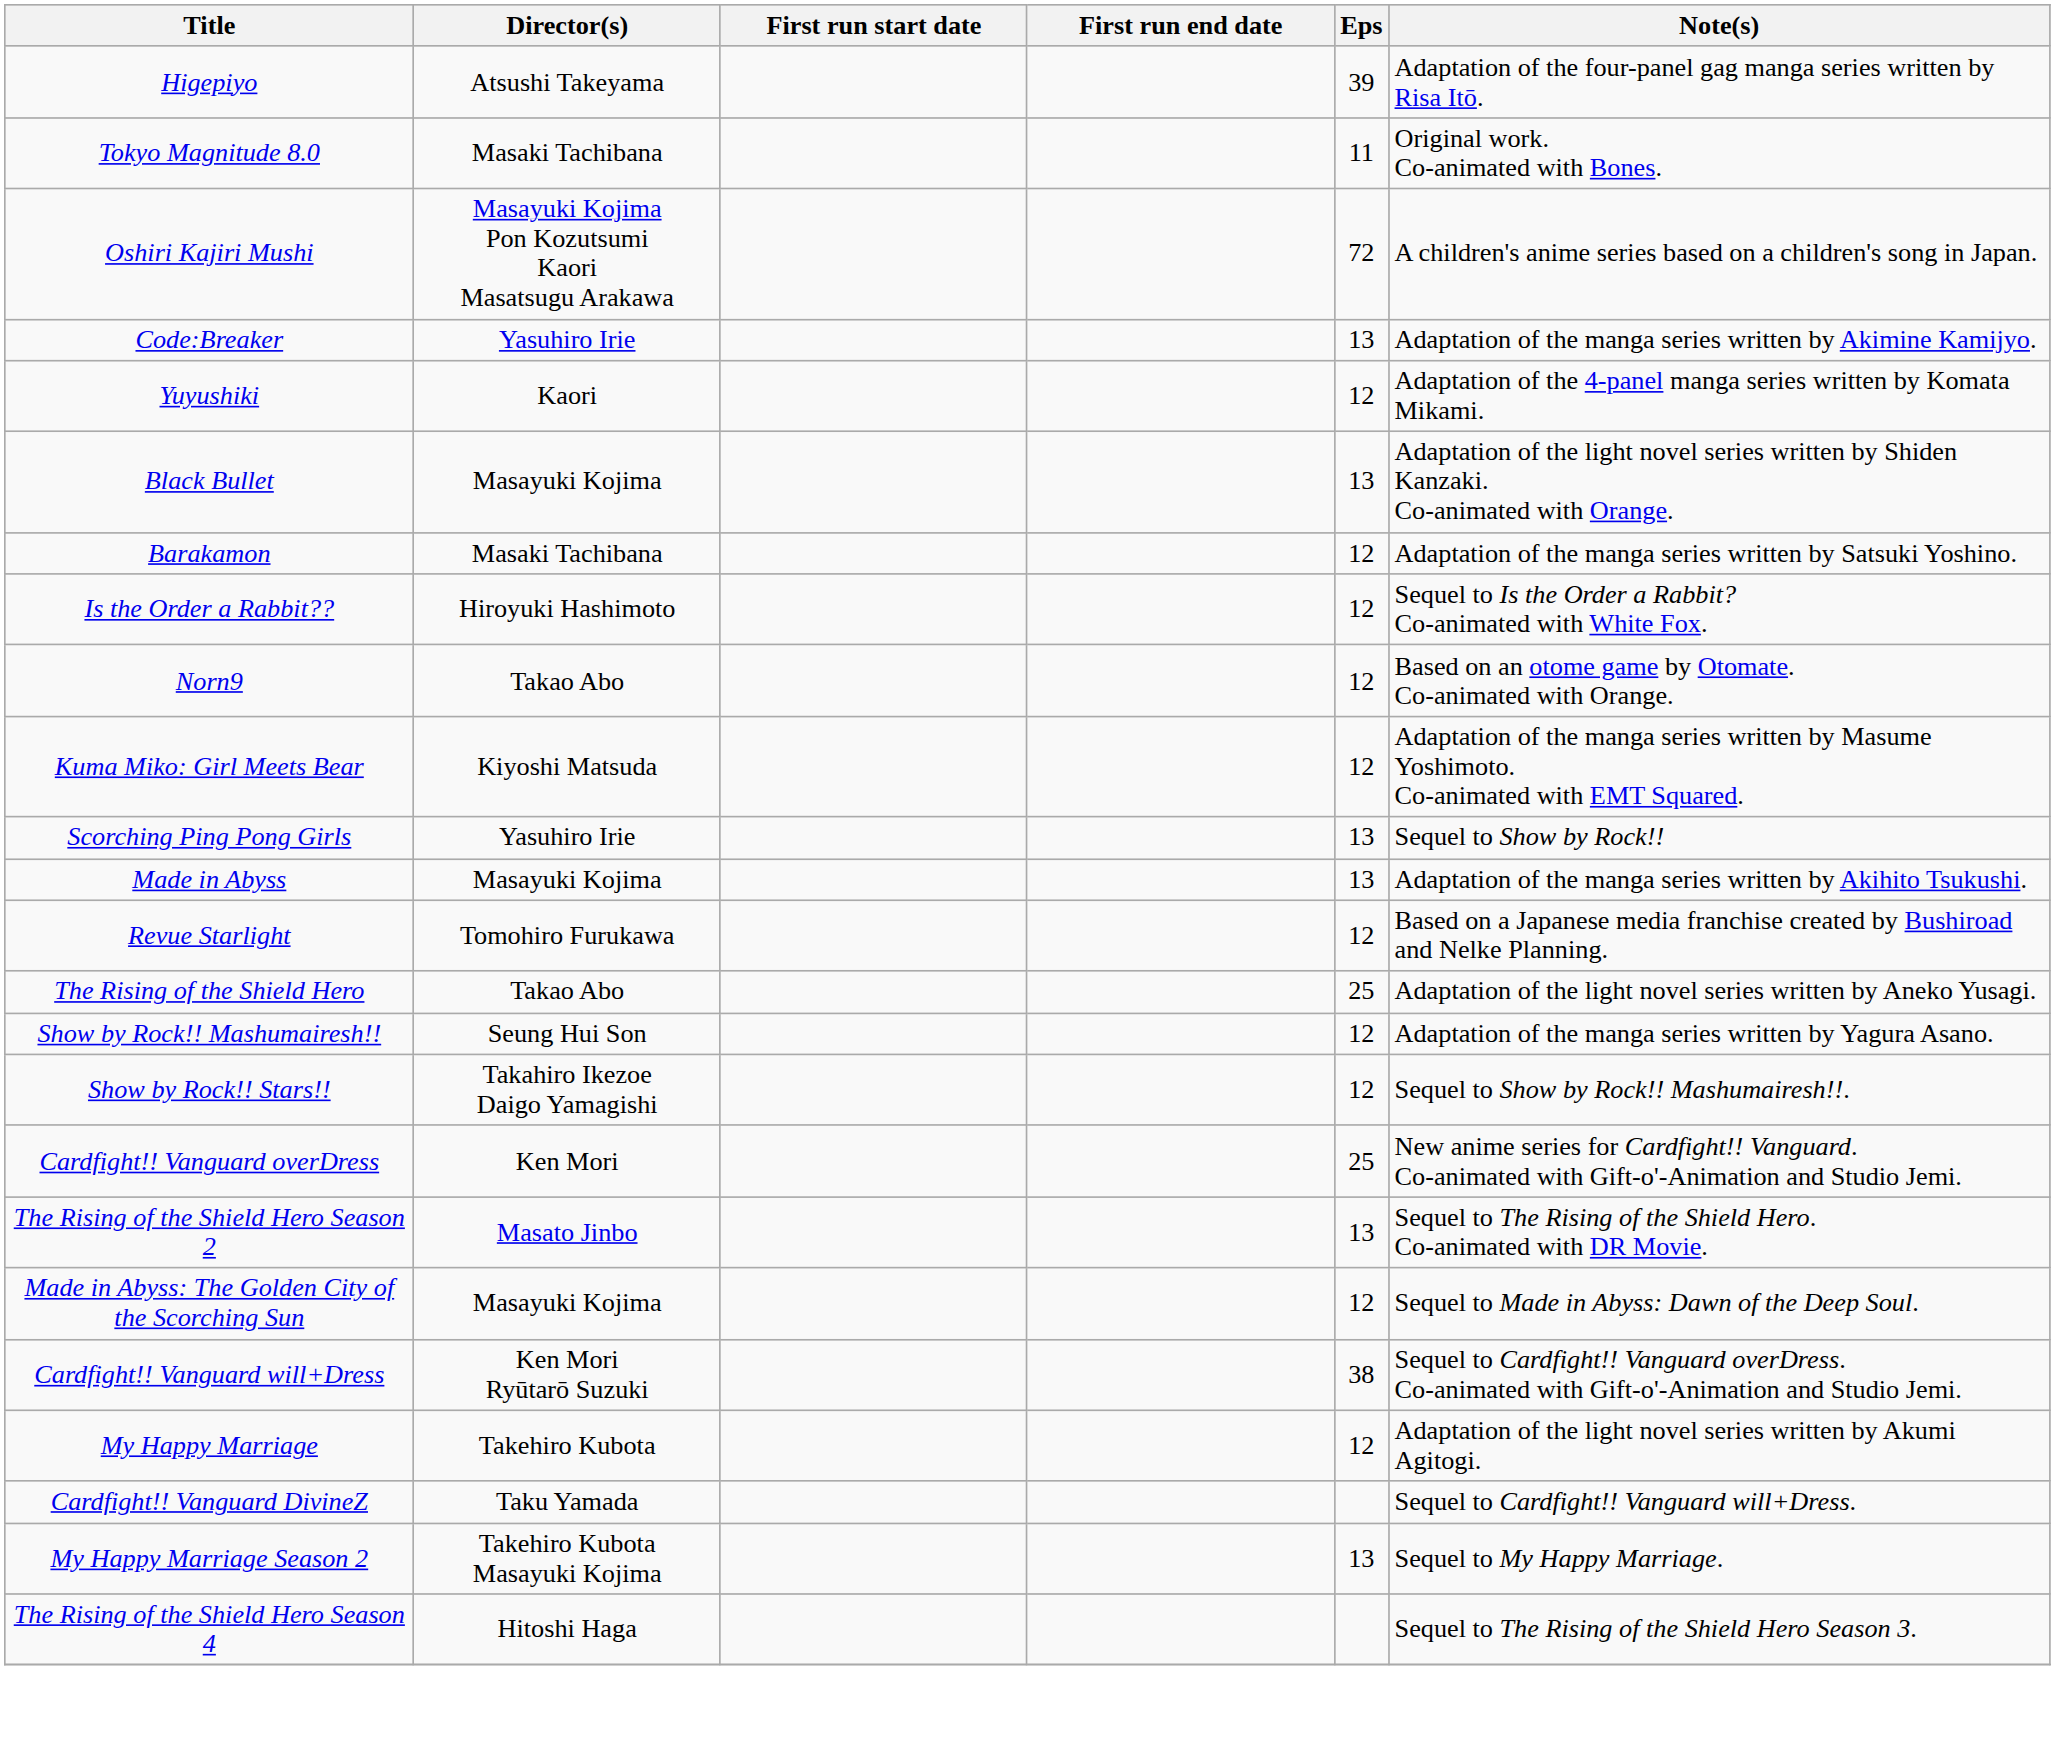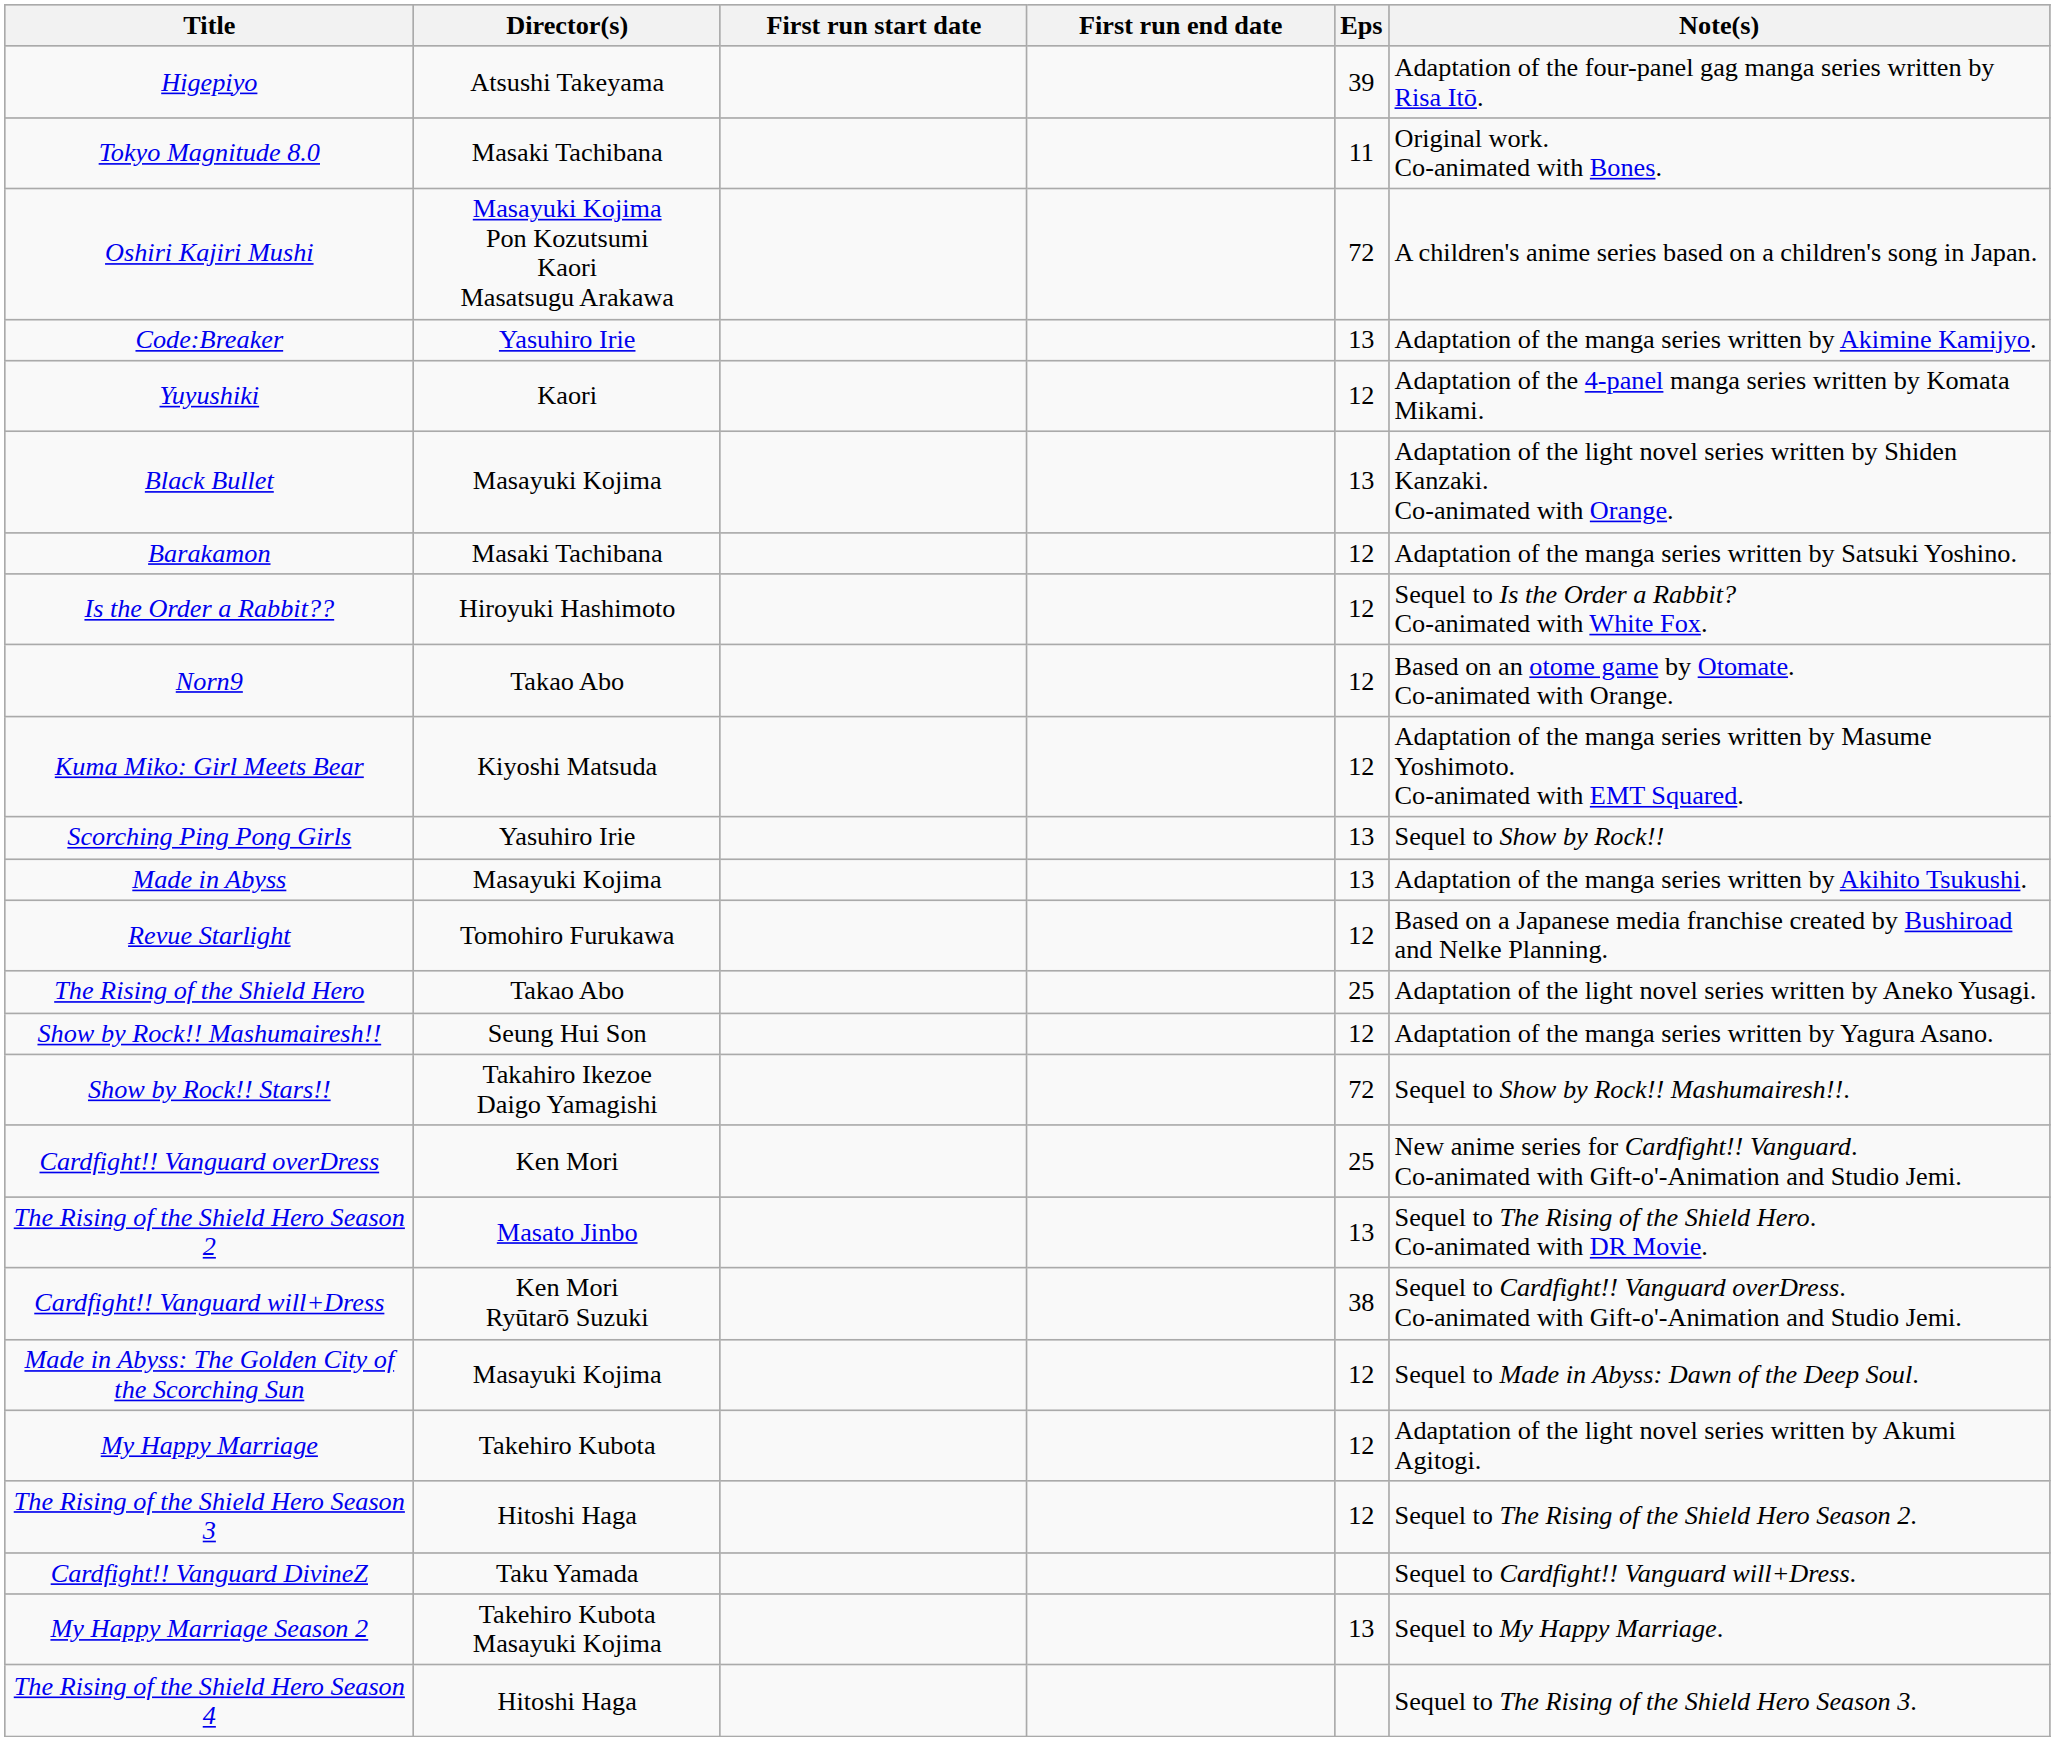Show by Rock!! Stars!! | Eps: 12 -> 72
rows swapped: Cardfight!! Vanguard will+Dress <-> Made in Abyss: The Golden City of the Scorching Sun
+ row: The Rising of the Shield Hero Season 3 | Hitoshi Haga | 12 | Sequel to The Rising of the Shield Hero Season 2.
